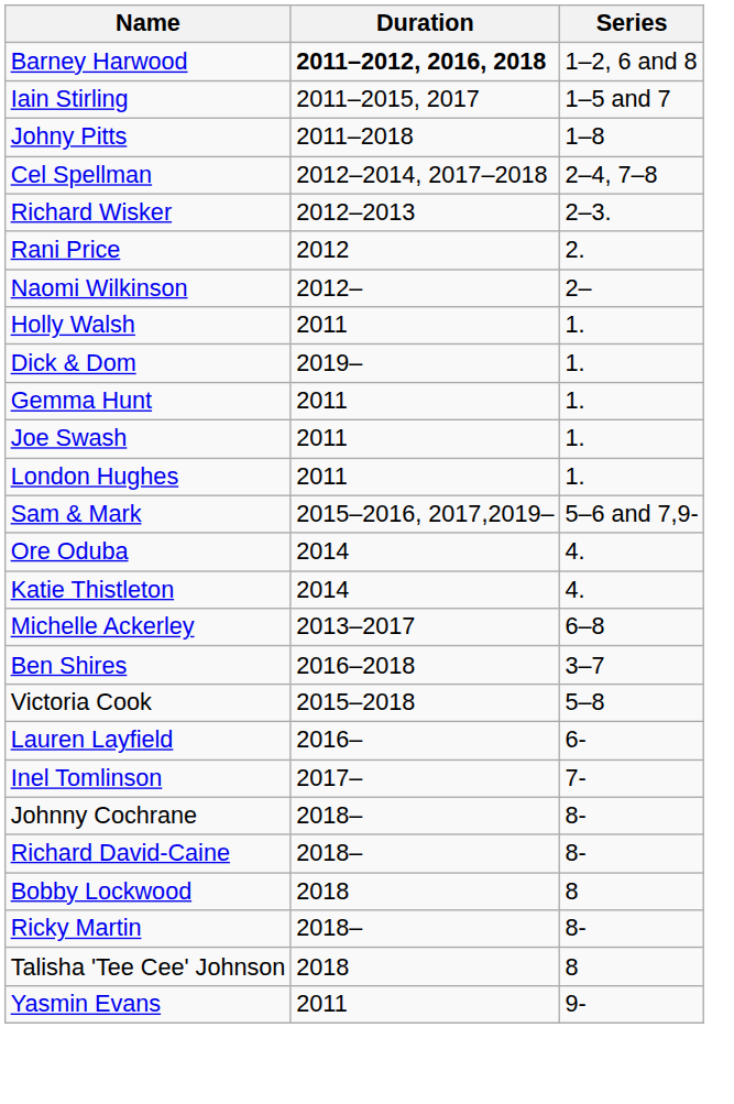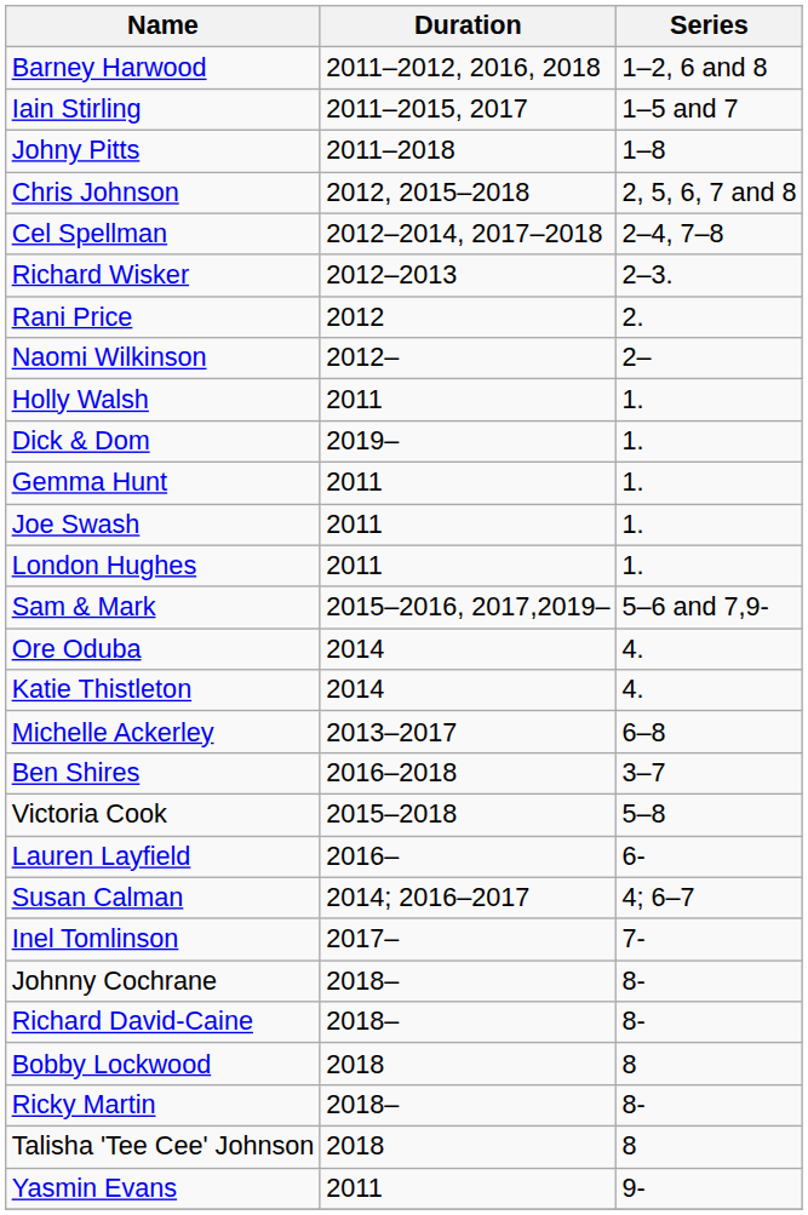Barney Harwood | Duration: bold -> normal
+ row: Chris Johnson | 2012, 2015–2018 | 2, 5, 6, 7 and 8
+ row: Susan Calman | 2014; 2016–2017 | 4; 6–7
